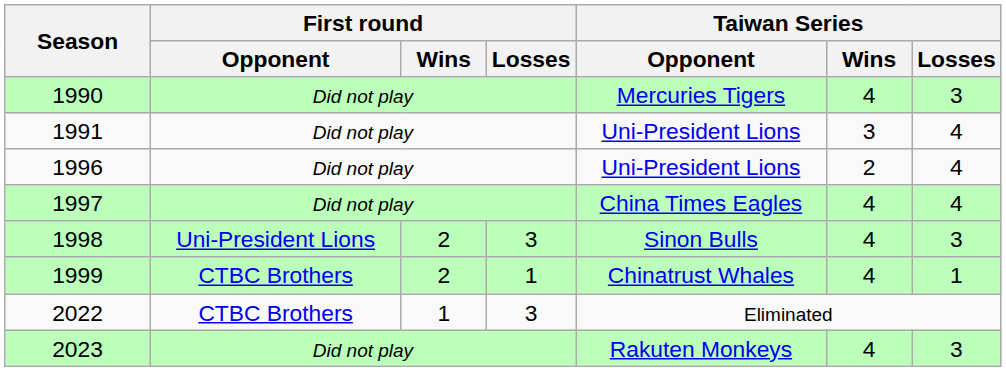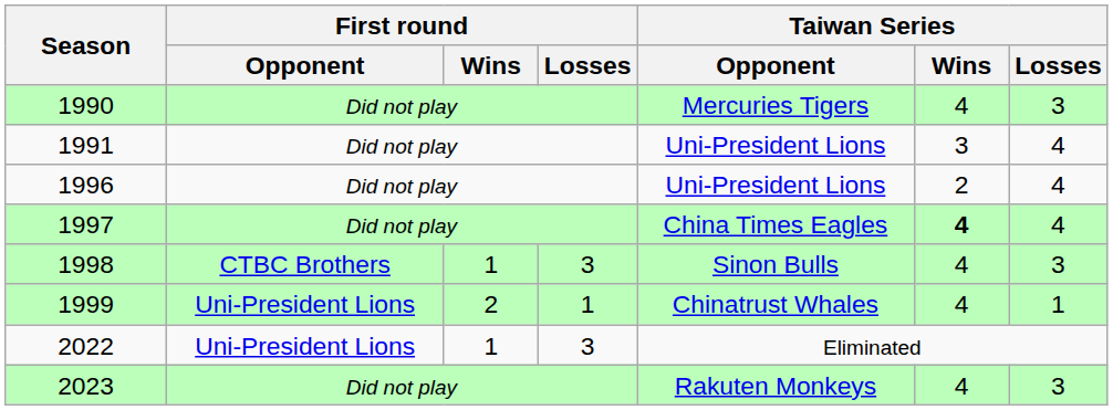1997 | Taiwan Series / Wins: normal -> bold
1998 | First round / Opponent: Uni-President Lions -> CTBC Brothers
1998 | First round / Wins: 2 -> 1
1999 | First round / Opponent: CTBC Brothers -> Uni-President Lions
2022 | First round / Opponent: CTBC Brothers -> Uni-President Lions
